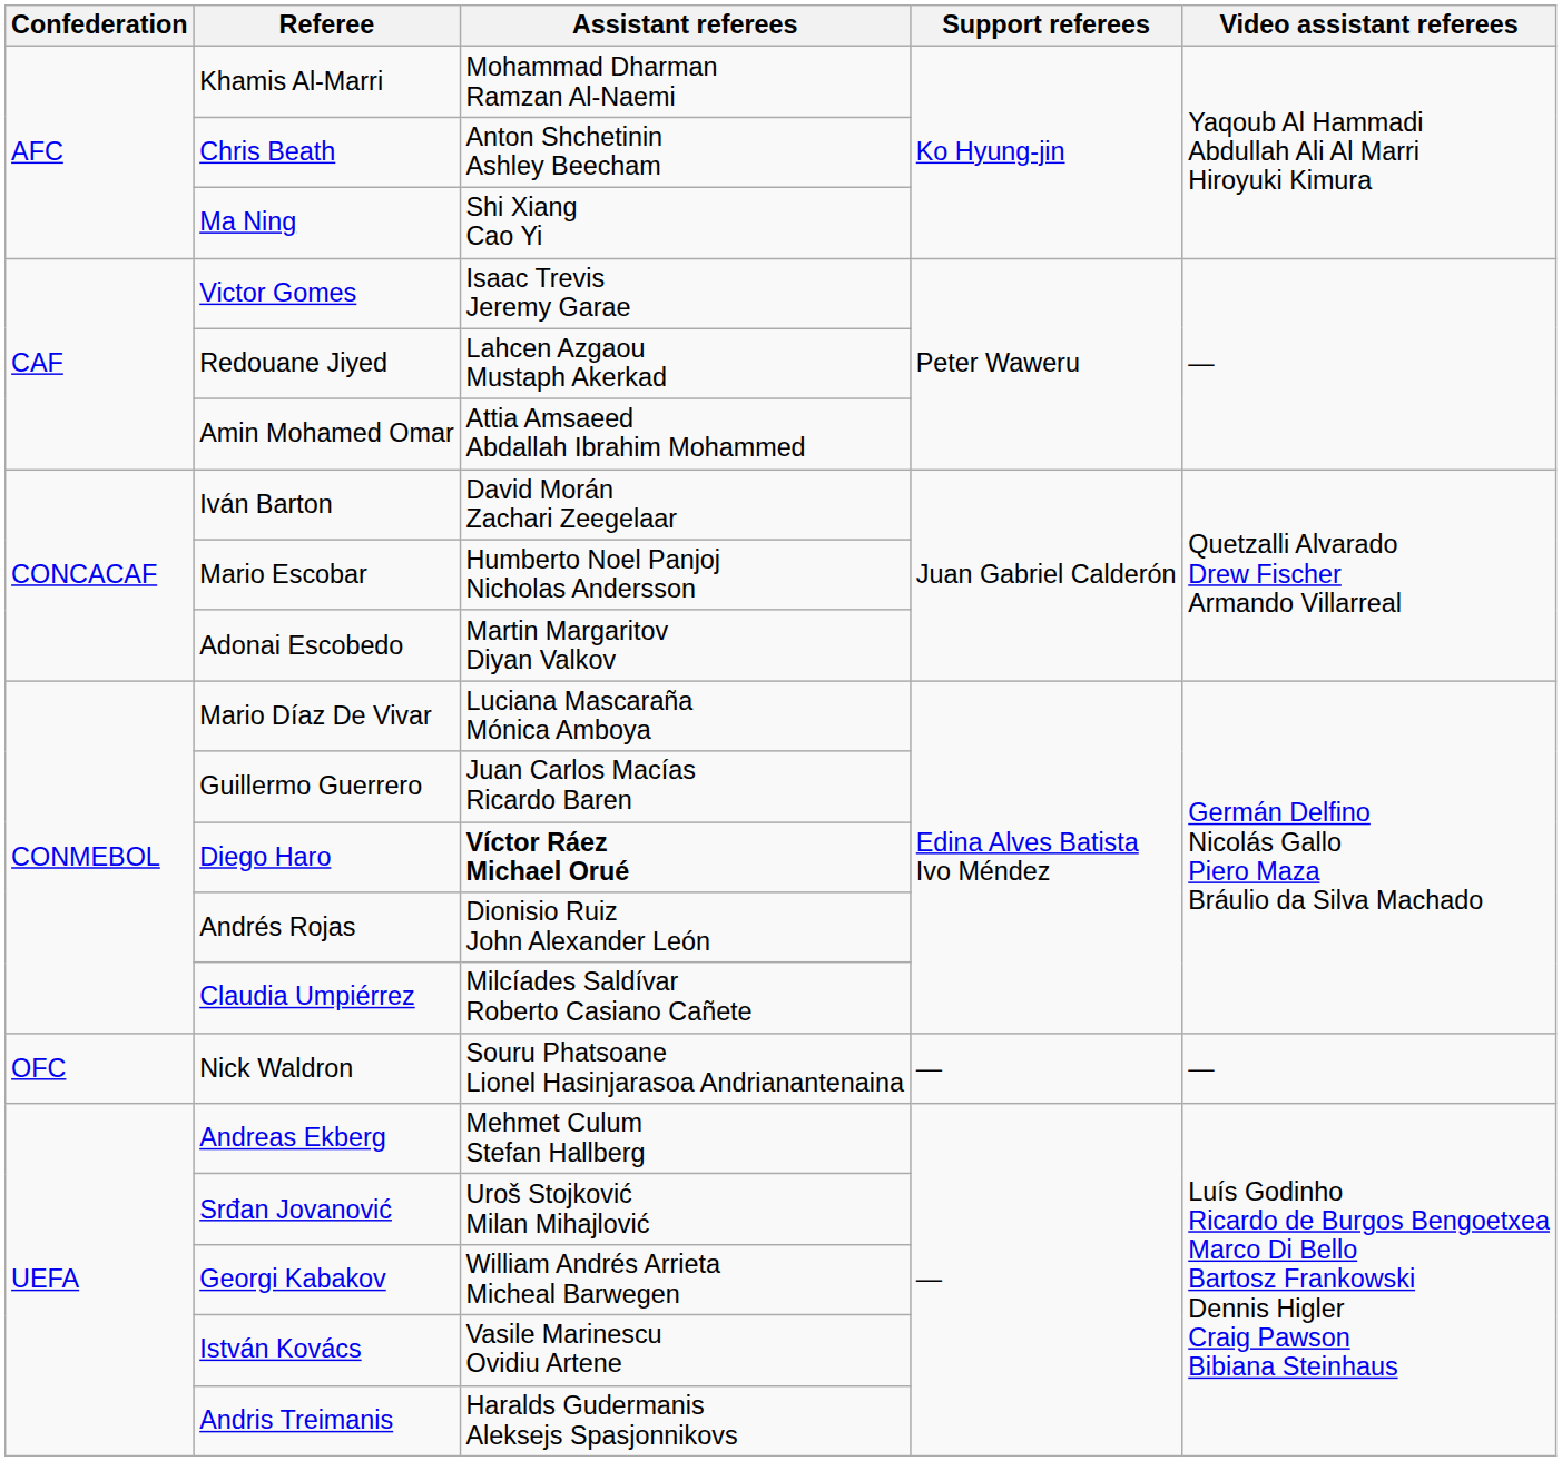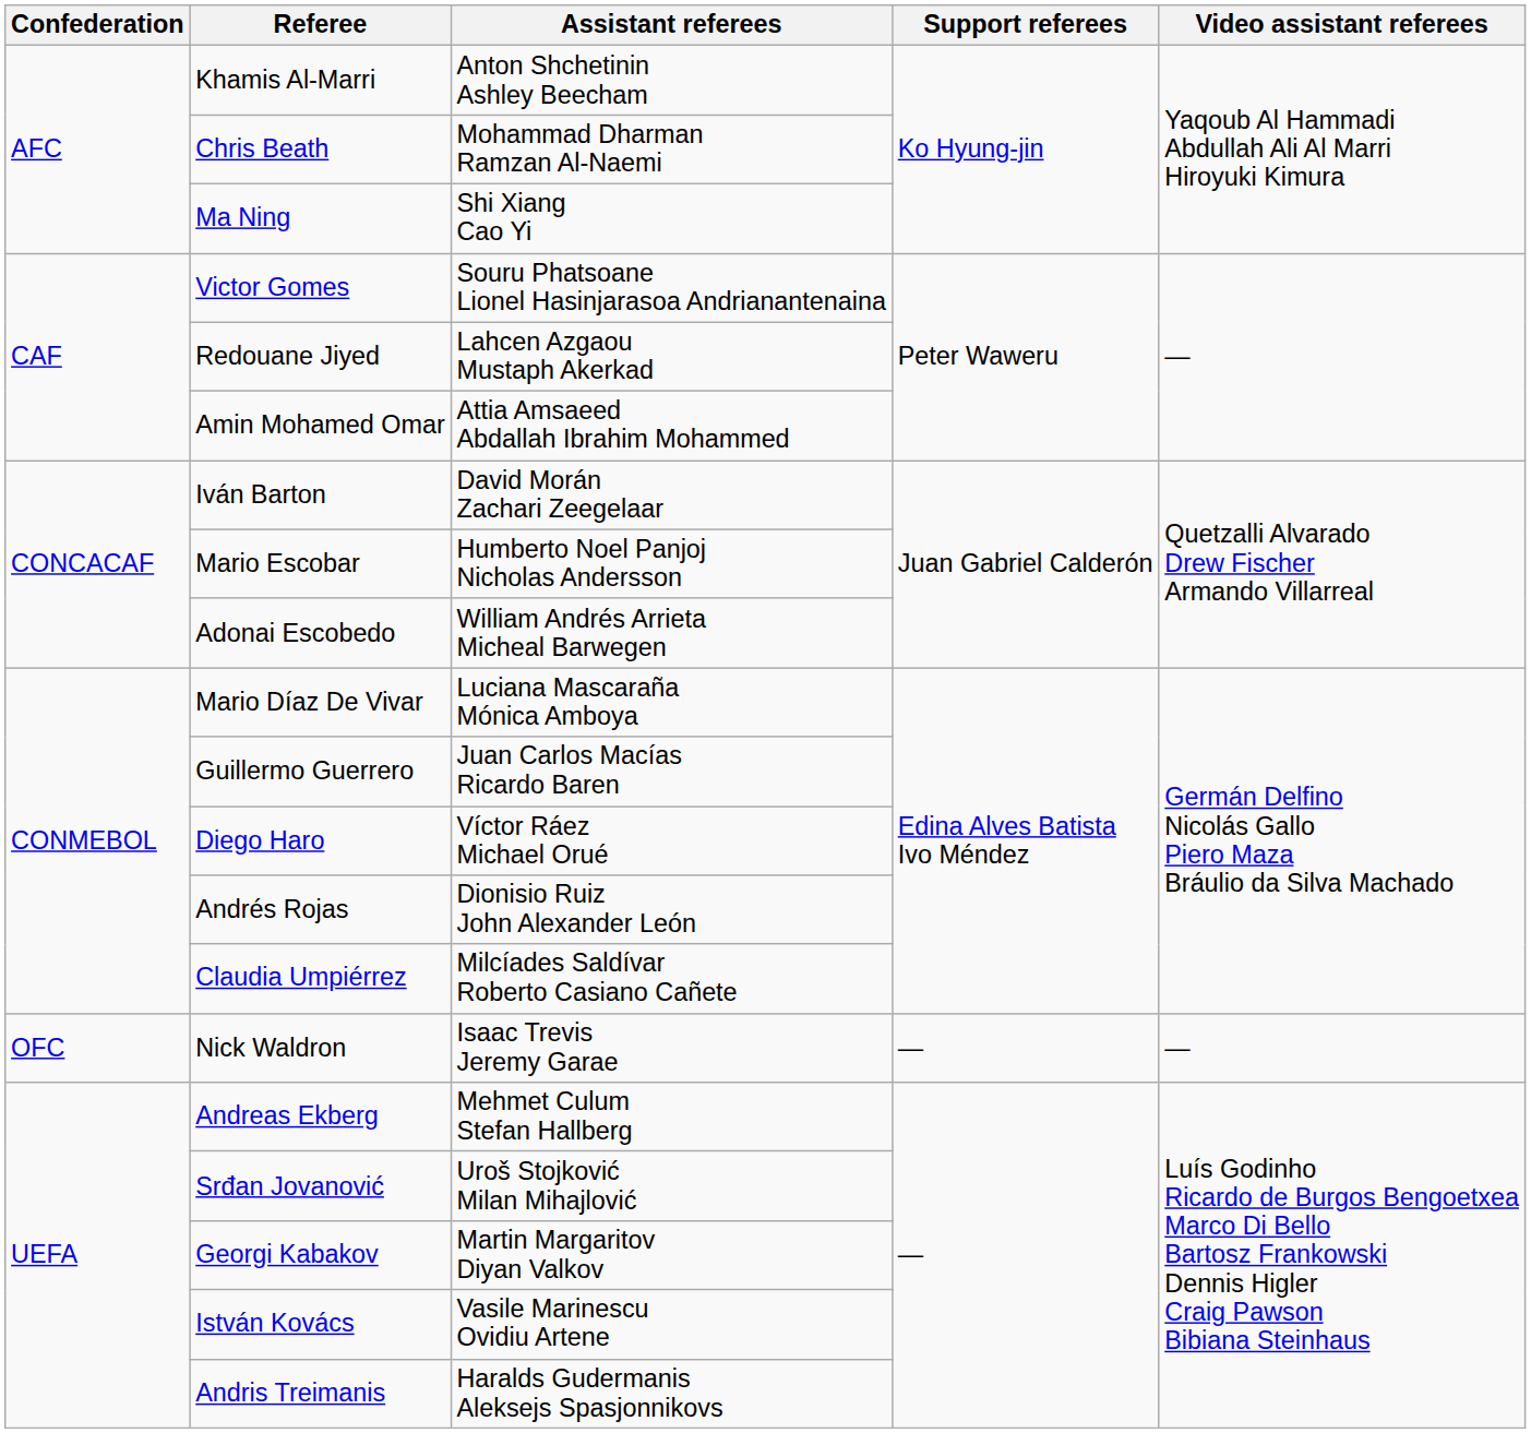Khamis Al-Marri | Assistant referees: Mohammad Dharman Ramzan Al-Naemi -> Anton Shchetinin Ashley Beecham
Chris Beath | Assistant referees: Anton Shchetinin Ashley Beecham -> Mohammad Dharman Ramzan Al-Naemi
Victor Gomes | Assistant referees: Isaac Trevis Jeremy Garae -> Souru Phatsoane Lionel Hasinjarasoa Andrianantenaina
Adonai Escobedo | Assistant referees: Martin Margaritov Diyan Valkov -> William Andrés Arrieta Micheal Barwegen
Diego Haro | Assistant referees: bold -> normal
Nick Waldron | Assistant referees: Souru Phatsoane Lionel Hasinjarasoa Andrianantenaina -> Isaac Trevis Jeremy Garae
Georgi Kabakov | Assistant referees: William Andrés Arrieta Micheal Barwegen -> Martin Margaritov Diyan Valkov
